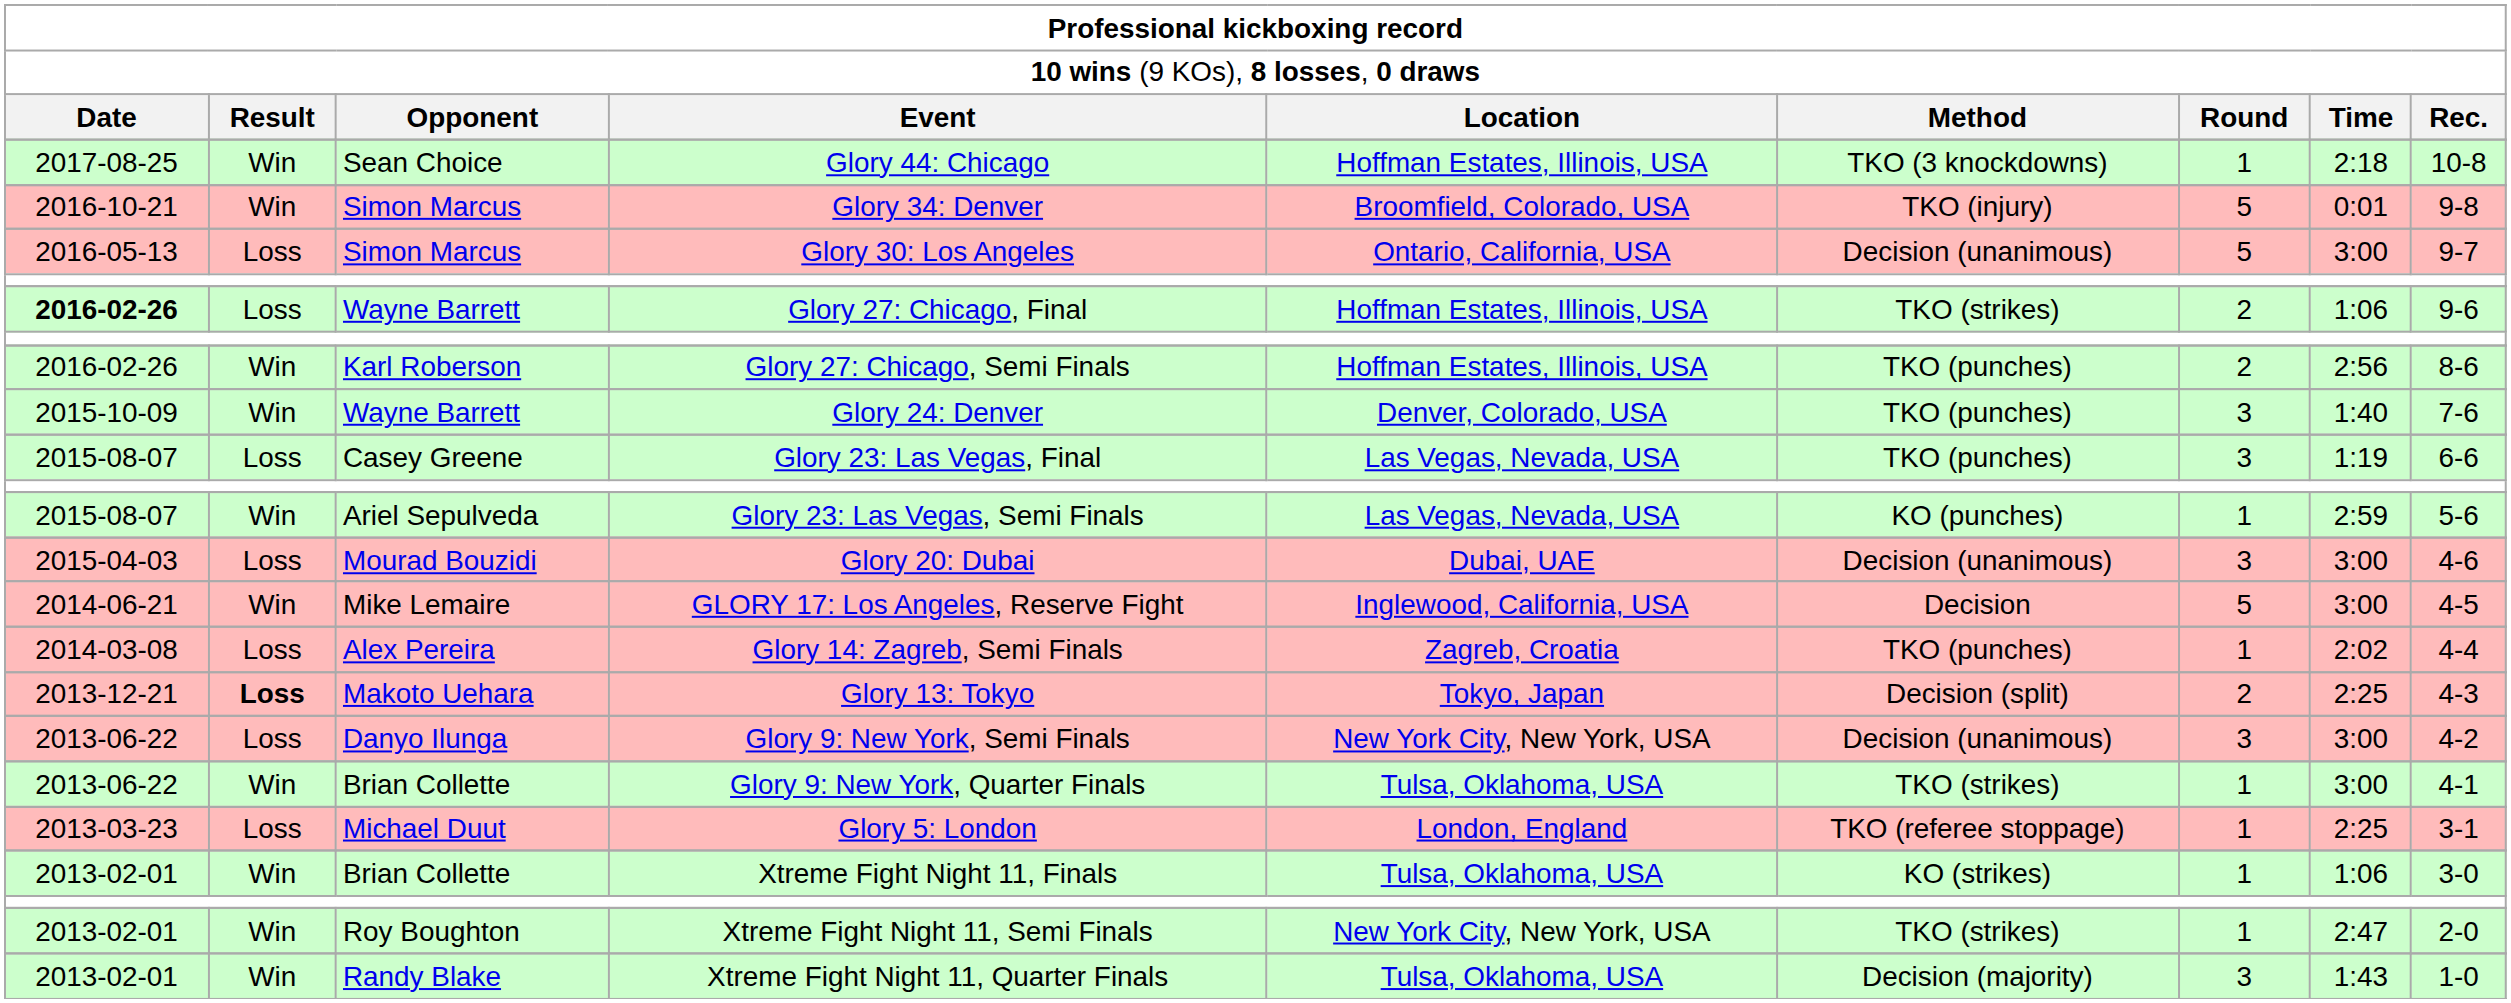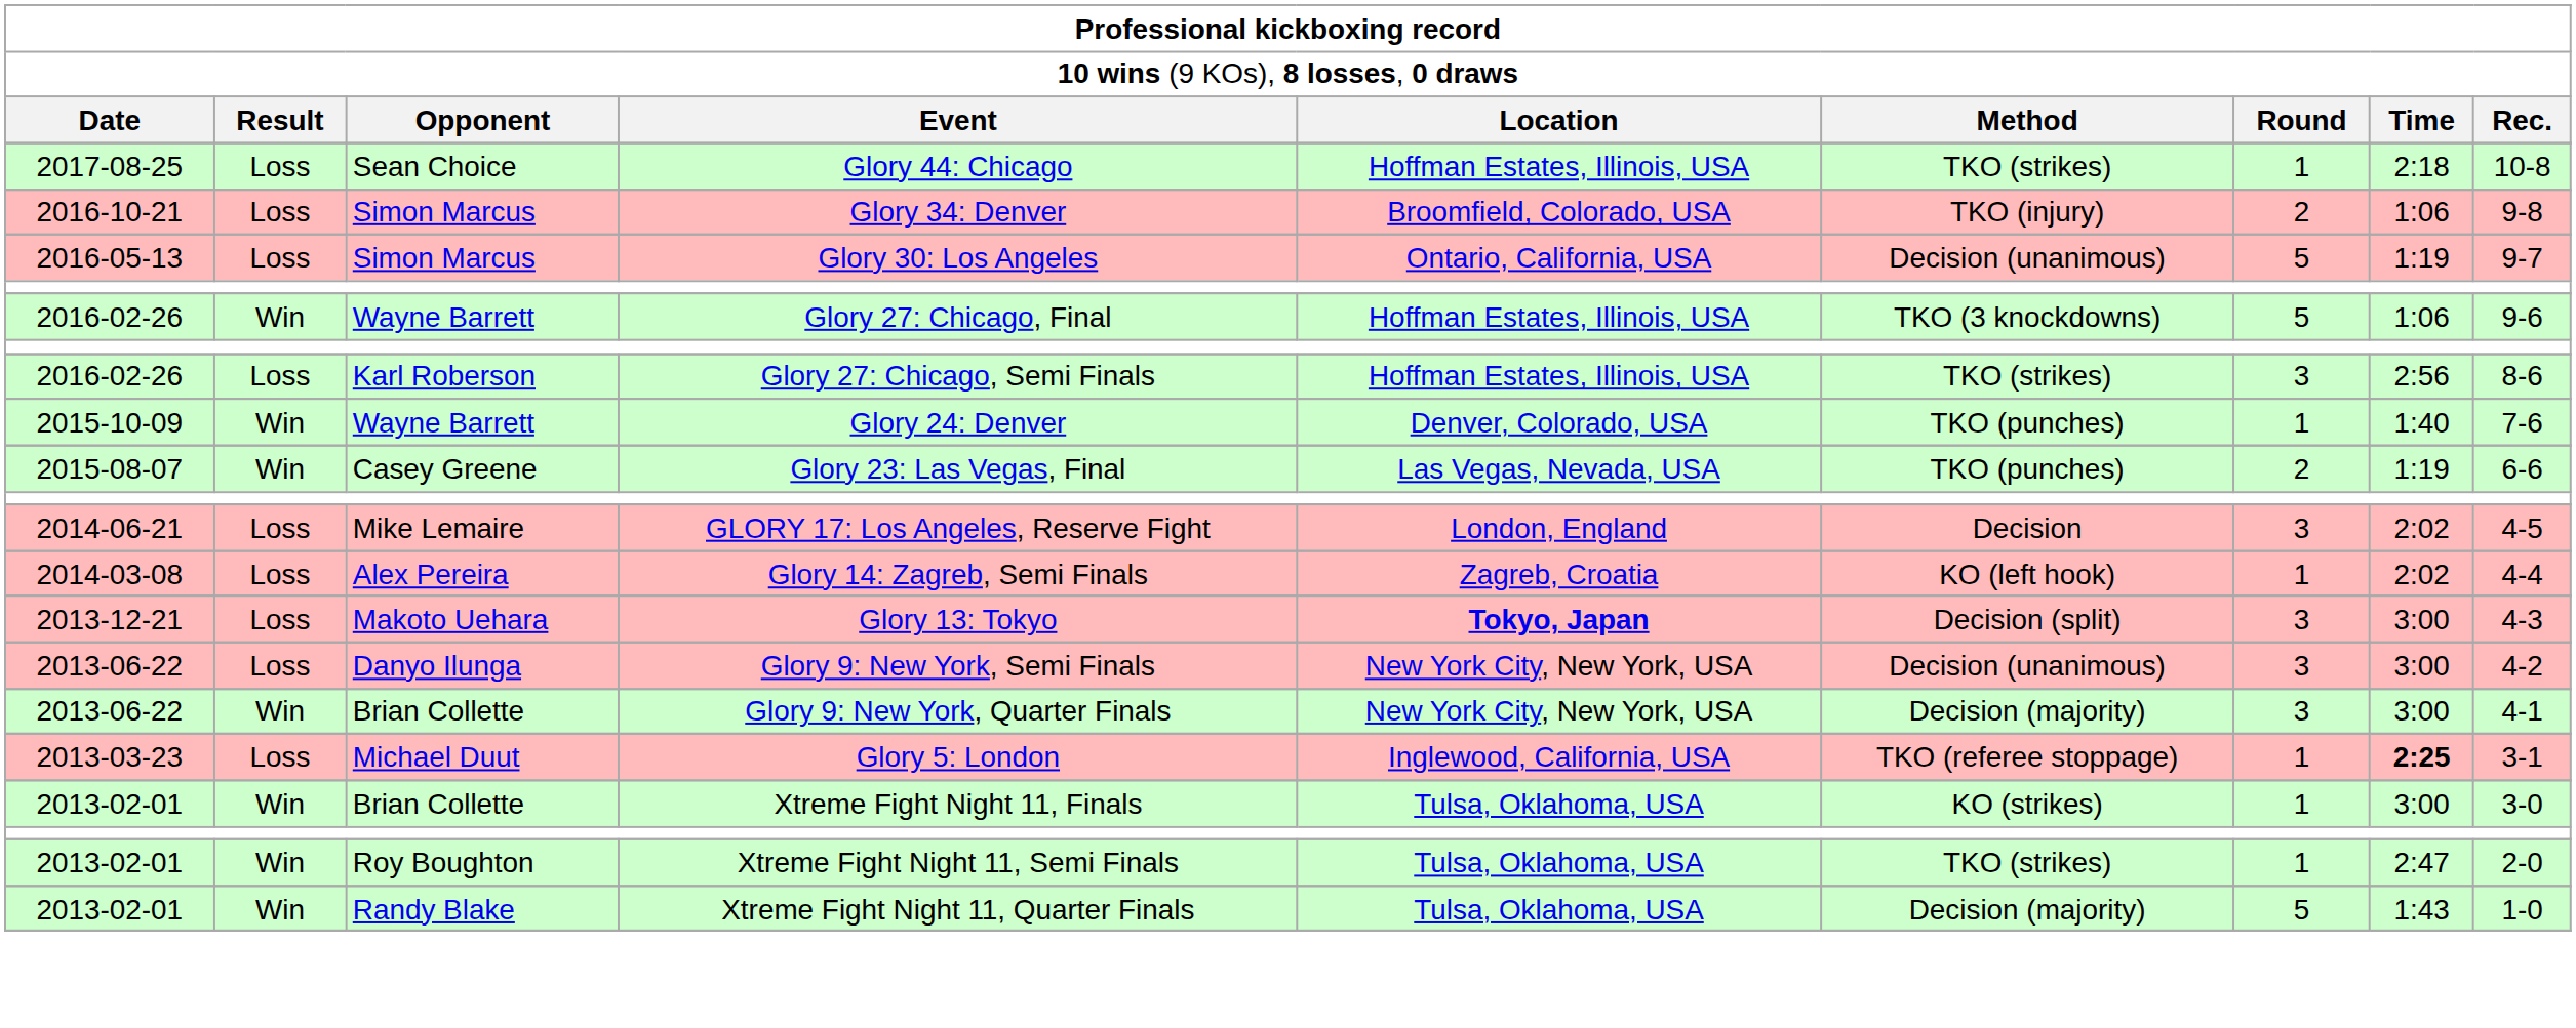Glory 44: Chicago | column 2: Win -> Loss
Glory 44: Chicago | column 6: TKO (3 knockdowns) -> TKO (strikes)
Glory 34: Denver | column 2: Win -> Loss
Glory 34: Denver | column 7: 5 -> 2
Glory 34: Denver | column 8: 0:01 -> 1:06
Glory 30: Los Angeles | column 8: 3:00 -> 1:19
Glory 27: Chicago, Final | column 1: bold -> normal
Glory 27: Chicago, Final | column 2: Loss -> Win
Glory 27: Chicago, Final | column 6: TKO (strikes) -> TKO (3 knockdowns)
Glory 27: Chicago, Final | column 7: 2 -> 5
Glory 27: Chicago, Semi Finals | column 2: Win -> Loss
Glory 27: Chicago, Semi Finals | column 6: TKO (punches) -> TKO (strikes)
Glory 27: Chicago, Semi Finals | column 7: 2 -> 3
Glory 24: Denver | column 7: 3 -> 1
Glory 23: Las Vegas, Final | column 2: Loss -> Win
Glory 23: Las Vegas, Final | column 7: 3 -> 2
- row: 2015-08-07 | Win | Ariel Sepulveda | Glory 23: Las Vegas, Semi Finals | Las Vegas, Nevada, USA | KO (punches) | 1 | 2:59 | 5-6
- row: 2015-04-03 | Loss | Mourad Bouzidi | Glory 20: Dubai | Dubai, UAE | Decision (unanimous) | 3 | 3:00 | 4-6
GLORY 17: Los Angeles, Reserve Fight | column 2: Win -> Loss
GLORY 17: Los Angeles, Reserve Fight | column 5: Inglewood, California, USA -> London, England
GLORY 17: Los Angeles, Reserve Fight | column 7: 5 -> 3
GLORY 17: Los Angeles, Reserve Fight | column 8: 3:00 -> 2:02
Glory 14: Zagreb, Semi Finals | column 6: TKO (punches) -> KO (left hook)
Glory 13: Tokyo | column 2: bold -> normal
Glory 13: Tokyo | column 5: normal -> bold
Glory 13: Tokyo | column 7: 2 -> 3
Glory 13: Tokyo | column 8: 2:25 -> 3:00
Glory 9: New York, Quarter Finals | column 5: Tulsa, Oklahoma, USA -> New York City, New York, USA
Glory 9: New York, Quarter Finals | column 6: TKO (strikes) -> Decision (majority)
Glory 9: New York, Quarter Finals | column 7: 1 -> 3
Glory 5: London | column 5: London, England -> Inglewood, California, USA
Glory 5: London | column 8: normal -> bold
Xtreme Fight Night 11, Finals | column 8: 1:06 -> 3:00
Xtreme Fight Night 11, Semi Finals | column 5: New York City, New York, USA -> Tulsa, Oklahoma, USA
Xtreme Fight Night 11, Quarter Finals | column 7: 3 -> 5
